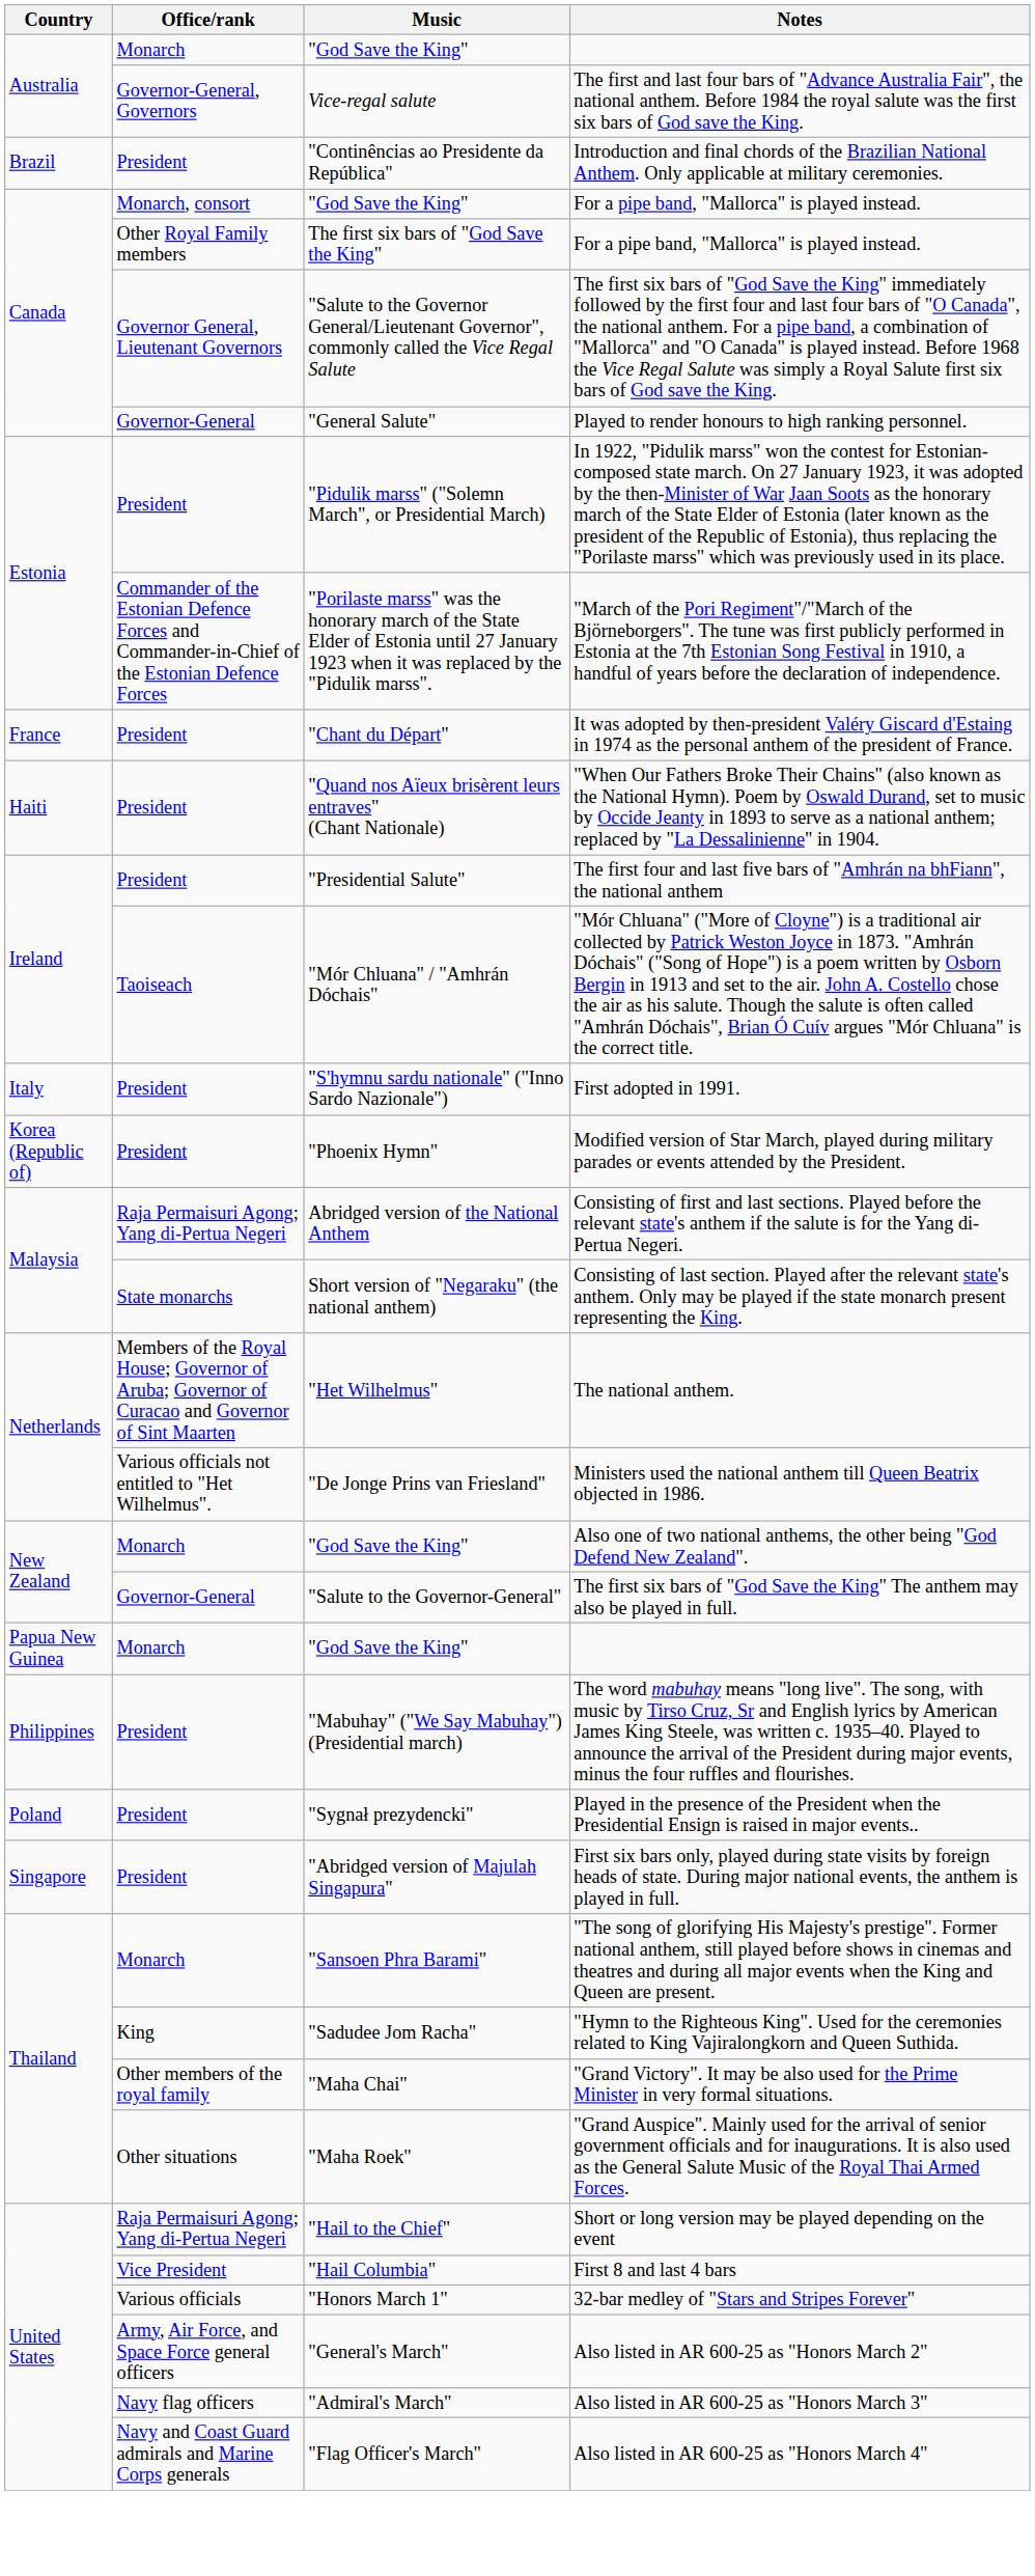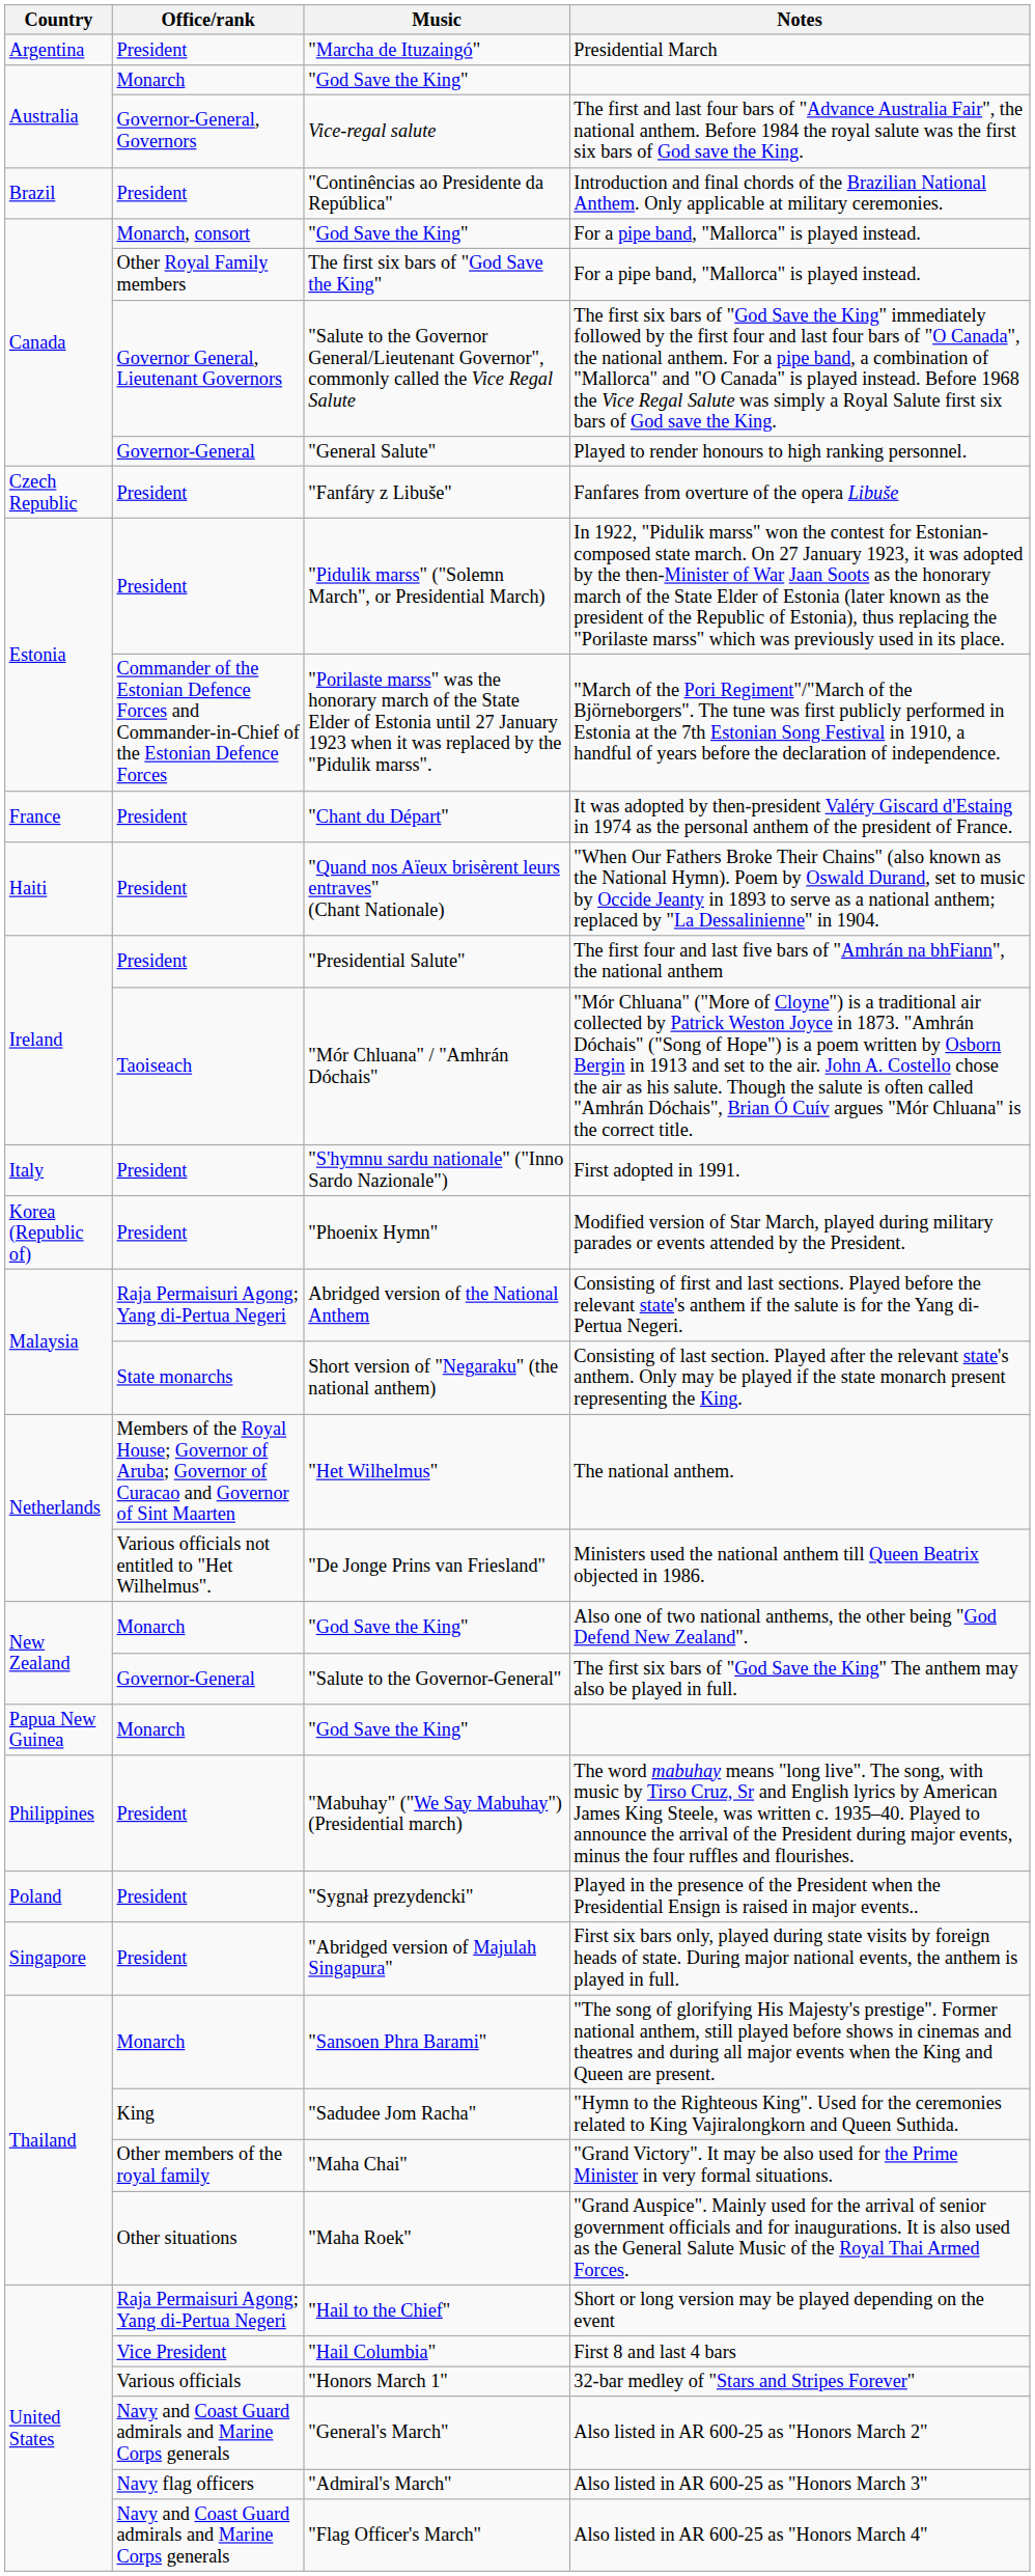+ row: Argentina | President | "Marcha de Ituzaingó" | Presidential March
+ row: Czech Republic | President | "Fanfáry z Libuše" | Fanfares from overture of the opera Libuše
Also listed in AR 600-25 as "Honors March 2" | Office/rank: Army, Air Force, and Space Force general officers -> Navy and Coast Guard admirals and Marine Corps generals
